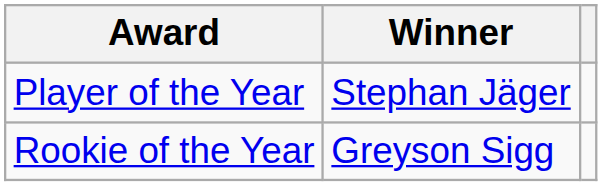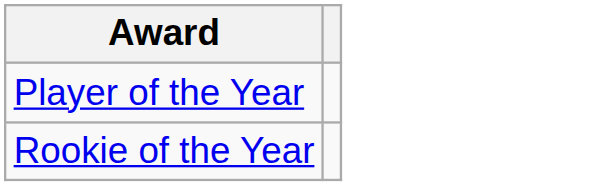- column: Winner | Stephan Jäger | Greyson Sigg
